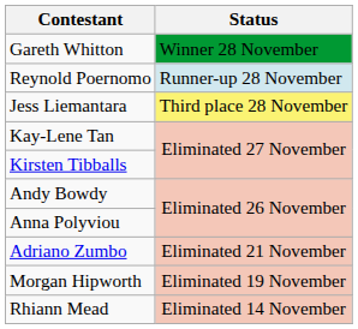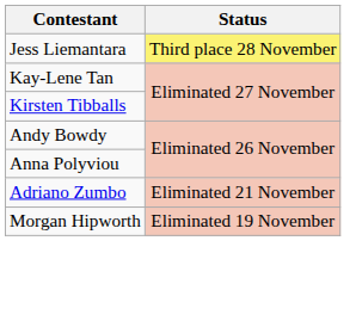- row: Gareth Whitton | Winner 28 November
- row: Reynold Poernomo | Runner-up 28 November
- row: Rhiann Mead | Eliminated 14 November
